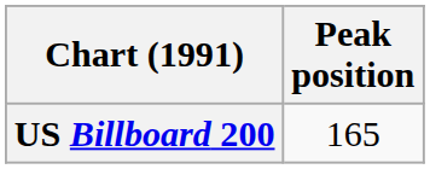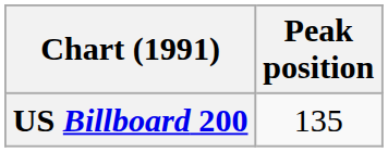US Billboard 200 | Peak position: 165 -> 135
